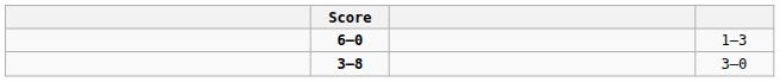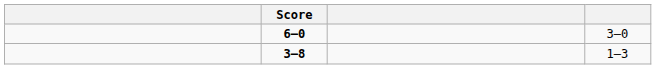6–0 | column 4: 1–3 -> 3–0
3–8 | column 4: 3–0 -> 1–3
